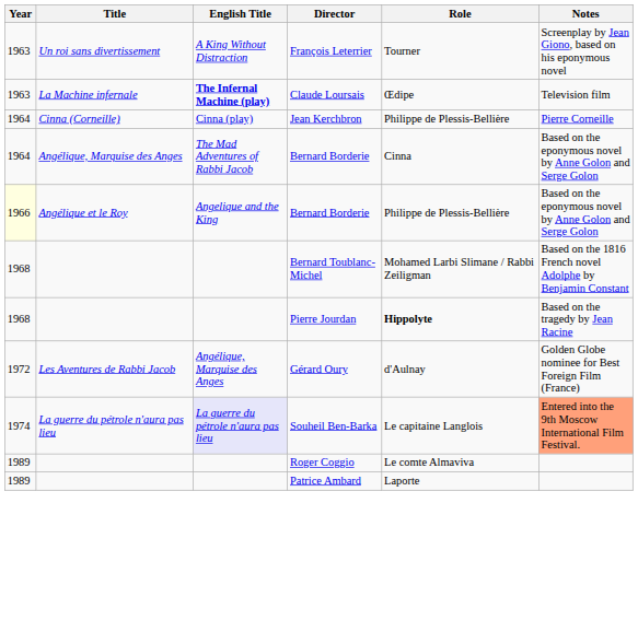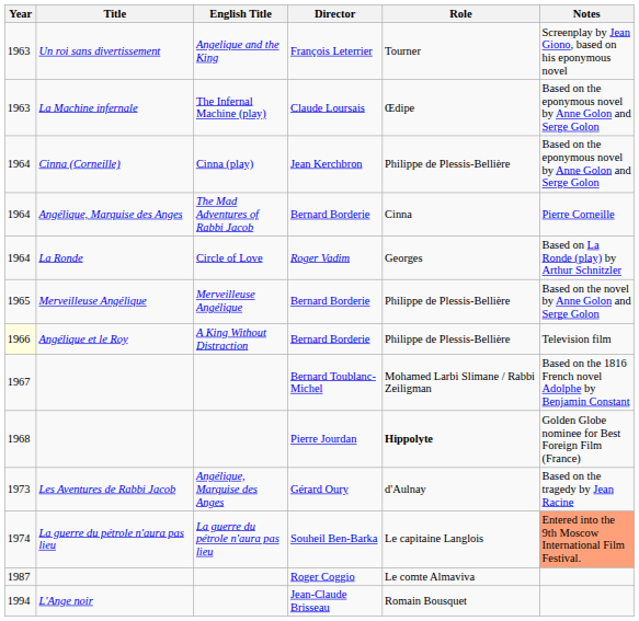François Leterrier | English Title: A King Without Distraction -> Angelique and the King
Claude Loursais | English Title: bold -> normal
Claude Loursais | Notes: Television film -> Based on the eponymous novel by Anne Golon and Serge Golon
Jean Kerchbron | Notes: Pierre Corneille -> Based on the eponymous novel by Anne Golon and Serge Golon
Angélique, Marquise des Anges / Bernard Borderie | Notes: Based on the eponymous novel by Anne Golon and Serge Golon -> Pierre Corneille
+ row: 1964 | La Ronde | Circle of Love | Roger Vadim | Georges | Based on La Ronde (play) by Arthur Schnitzler
+ row: 1965 | Merveilleuse Angélique | Merveilleuse Angélique | Bernard Borderie | Philippe de Plessis-Bellière | Based on the novel by Anne Golon and Serge Golon
Angélique et le Roy / Bernard Borderie | English Title: Angelique and the King -> A King Without Distraction
Angélique et le Roy / Bernard Borderie | Notes: Based on the eponymous novel by Anne Golon and Serge Golon -> Television film
Bernard Toublanc-Michel | Year: 1968 -> 1967
Pierre Jourdan | Notes: Based on the tragedy by Jean Racine -> Golden Globe nominee for Best Foreign Film (France)
Gérard Oury | Year: 1972 -> 1973
Gérard Oury | Notes: Golden Globe nominee for Best Foreign Film (France) -> Based on the tragedy by Jean Racine
Souheil Ben-Barka | English Title: lavender background -> no background
Roger Coggio | Year: 1989 -> 1987
- row: 1989 | Patrice Ambard | Laporte
+ row: 1994 | L'Ange noir | Jean-Claude Brisseau | Romain Bousquet
